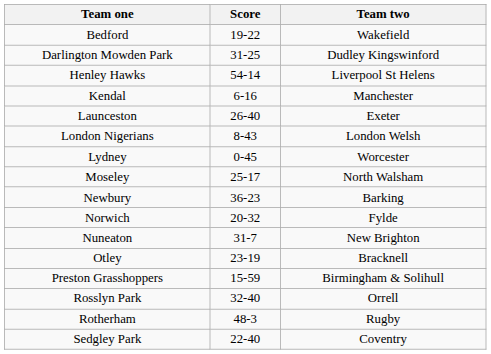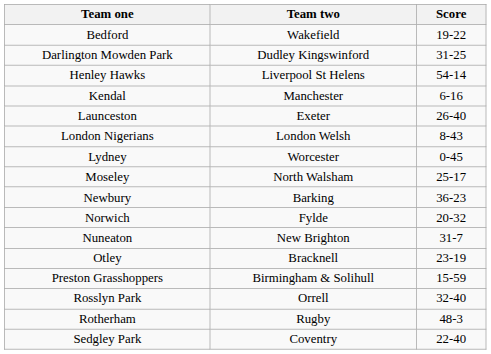columns swapped: Team two <-> Score
